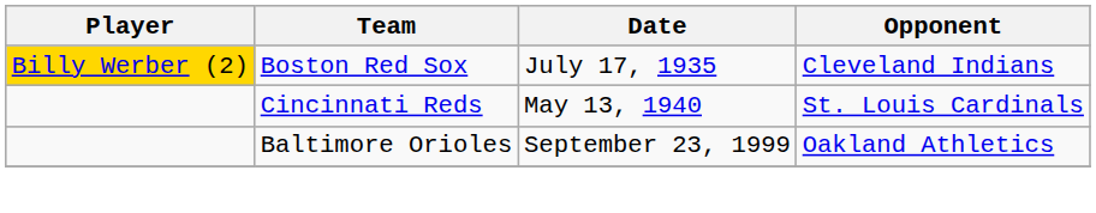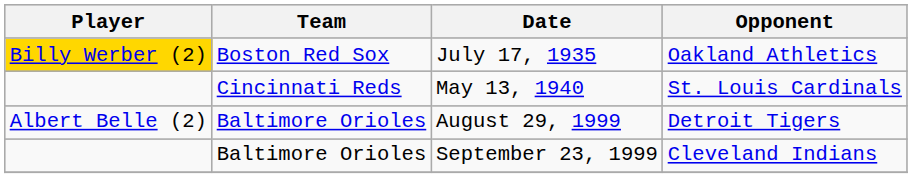July 17, 1935 | Opponent: Cleveland Indians -> Oakland Athletics
+ row: Albert Belle (2) | Baltimore Orioles | August 29, 1999 | Detroit Tigers
September 23, 1999 | Opponent: Oakland Athletics -> Cleveland Indians
